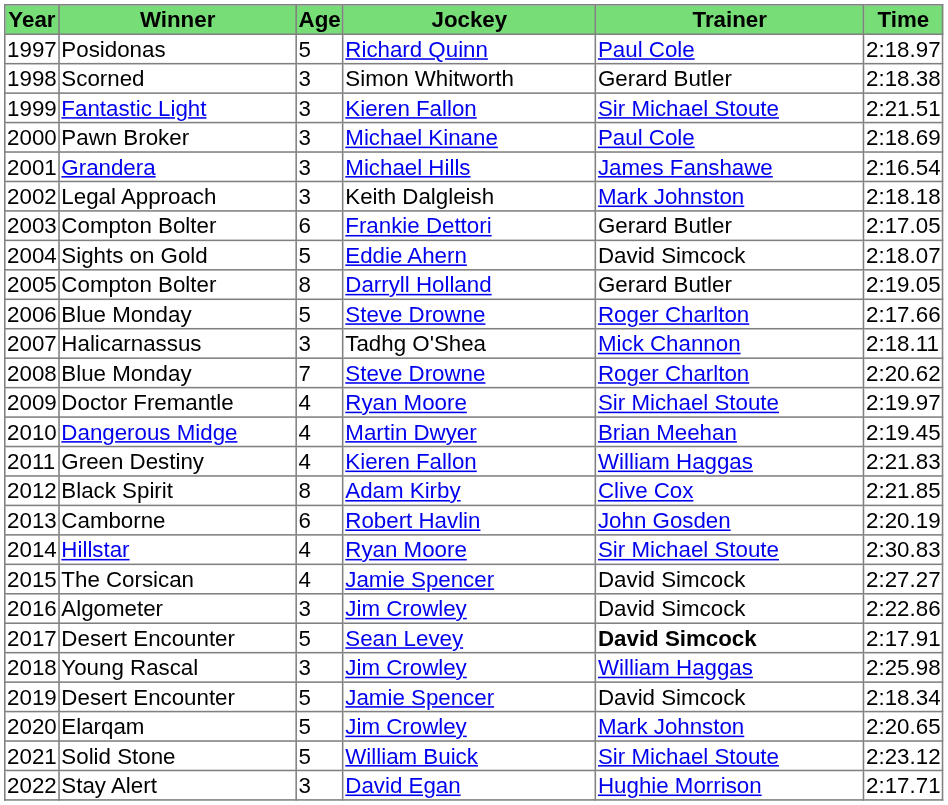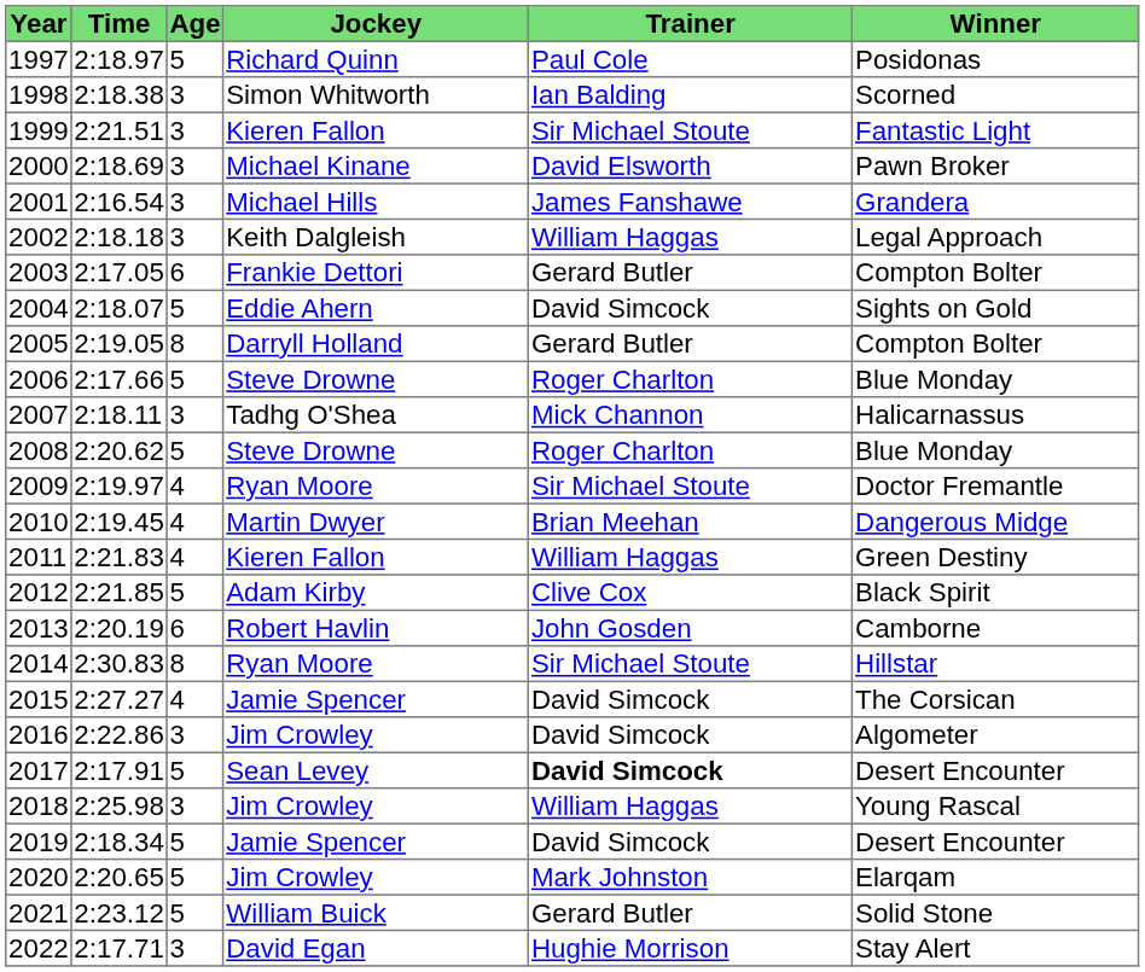columns swapped: Winner <-> Time
1998 | Trainer: Gerard Butler -> Ian Balding
2000 | Trainer: Paul Cole -> David Elsworth
2002 | Trainer: Mark Johnston -> William Haggas
2008 | Age: 7 -> 5
2012 | Age: 8 -> 5
2014 | Age: 4 -> 8
2021 | Trainer: Sir Michael Stoute -> Gerard Butler
